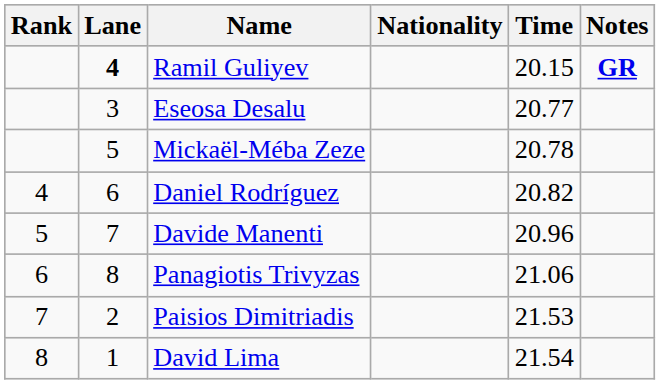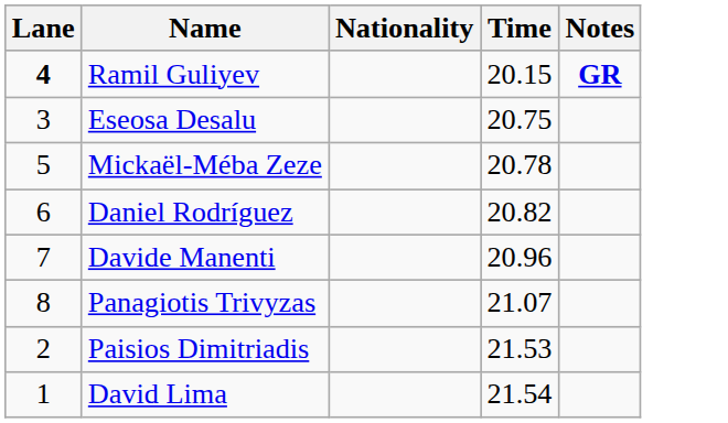- column: Rank | 4 | 5 | 6 | 7 | 8
Eseosa Desalu | Time: 20.77 -> 20.75
Panagiotis Trivyzas | Time: 21.06 -> 21.07
